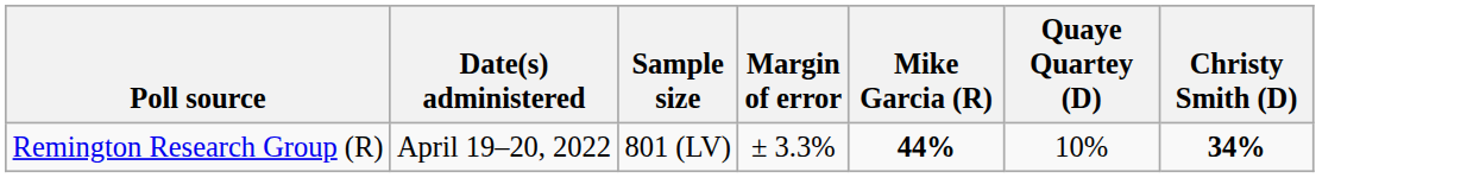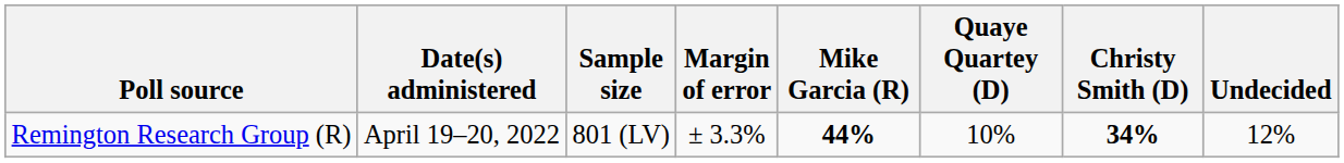+ column: Undecided | 12%
